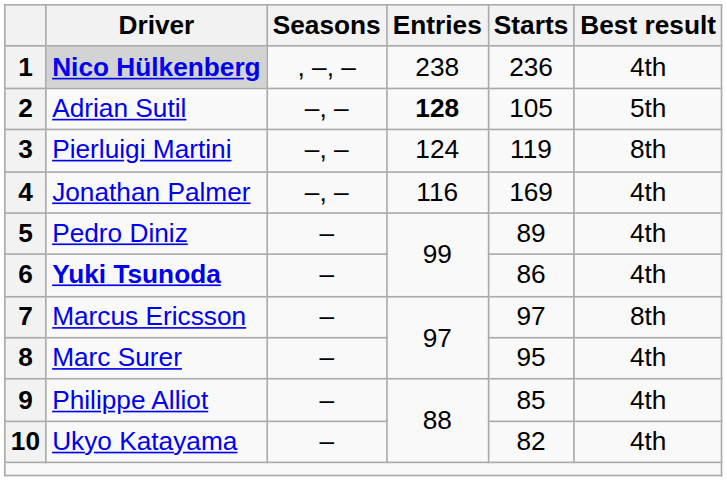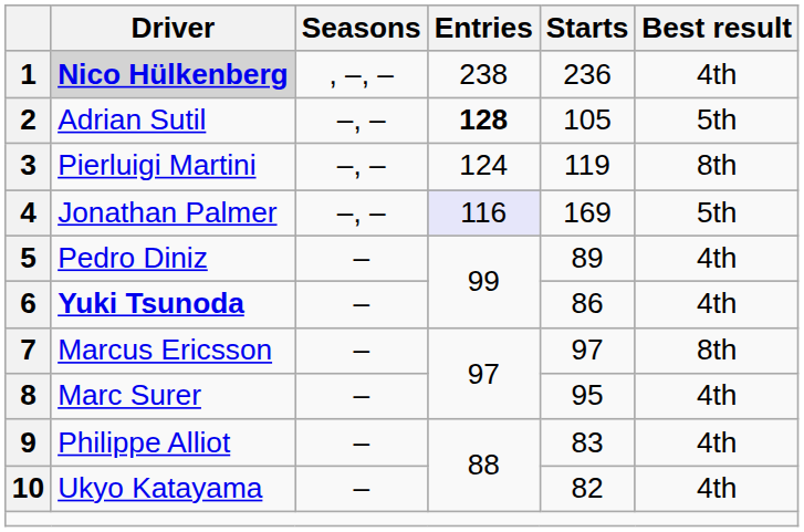4 | Entries: no background -> lavender background
4 | Best result: 4th -> 5th
9 | Starts: 85 -> 83
